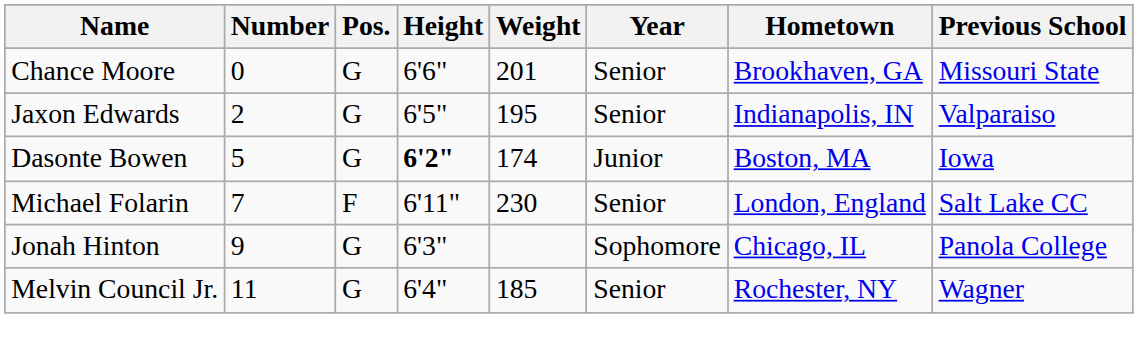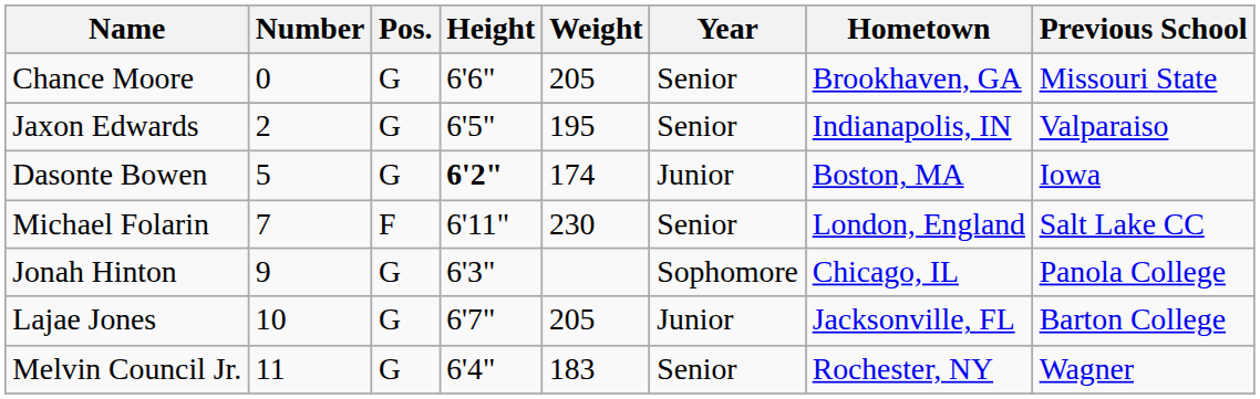Chance Moore | Weight: 201 -> 205
+ row: Lajae Jones | 10 | G | 6'7" | 205 | Junior | Jacksonville, FL | Barton College
Melvin Council Jr. | Weight: 185 -> 183
